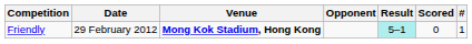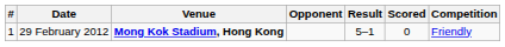columns swapped: # <-> Competition
29 February 2012 | Result: paleturquoise background -> no background
